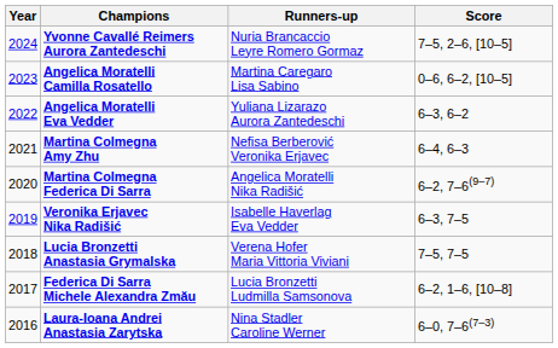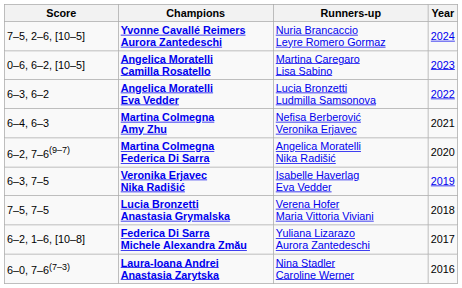columns swapped: Year <-> Score
Angelica Moratelli Eva Vedder | Runners-up: Yuliana Lizarazo Aurora Zantedeschi -> Lucia Bronzetti Ludmilla Samsonova
Federica Di Sarra Michele Alexandra Zmău | Runners-up: Lucia Bronzetti Ludmilla Samsonova -> Yuliana Lizarazo Aurora Zantedeschi
